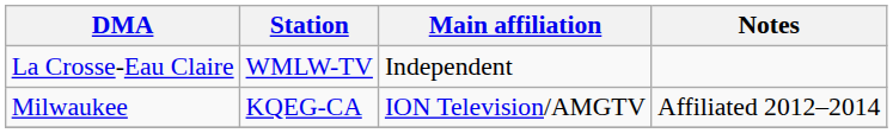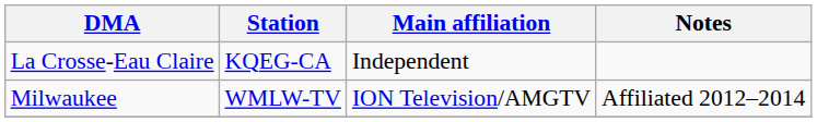La Crosse-Eau Claire | Station: WMLW-TV -> KQEG-CA
Milwaukee | Station: KQEG-CA -> WMLW-TV
